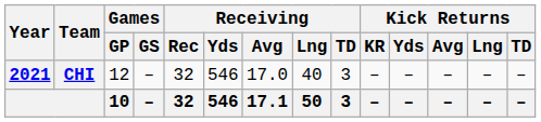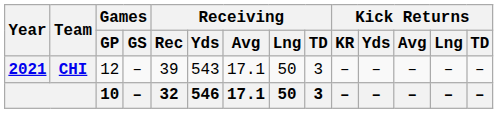CHI | Receiving / Rec: 32 -> 39
CHI | Receiving / Yds: 546 -> 543
CHI | Receiving / Avg: 17.0 -> 17.1
CHI | Receiving / Lng: 40 -> 50
